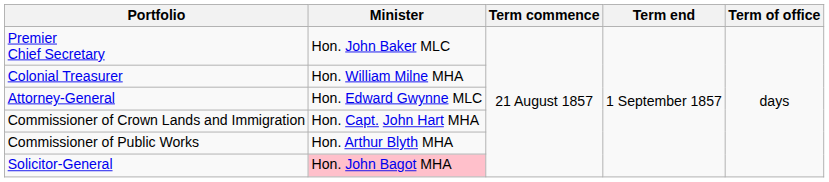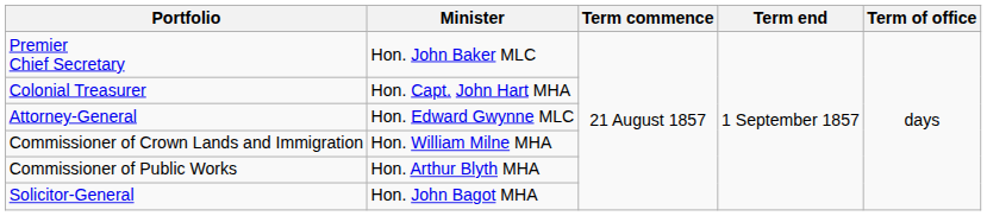Colonial Treasurer | Minister: Hon. William Milne MHA -> Hon. Capt. John Hart MHA
Commissioner of Crown Lands and Immigration | Minister: Hon. Capt. John Hart MHA -> Hon. William Milne MHA
Solicitor-General | Minister: pink background -> no background
